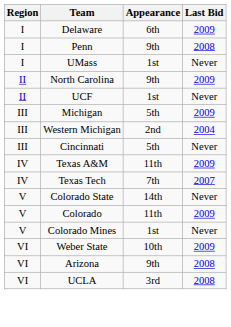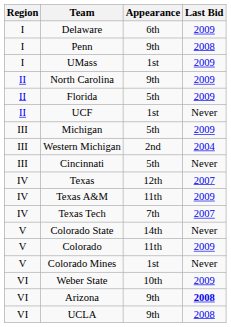UMass | Last Bid: Never -> 2009
+ row: II | Florida | 5th | 2009
+ row: IV | Texas | 12th | 2007
Arizona | Last Bid: normal -> bold
UCLA | Appearance: 3rd -> 9th
